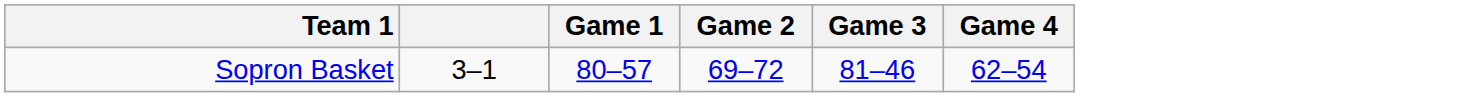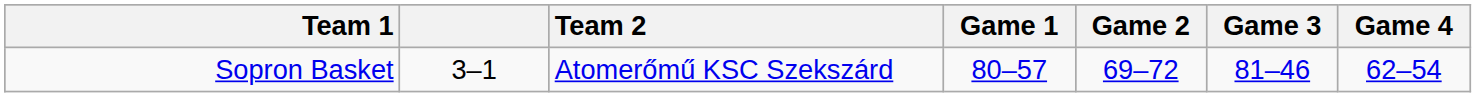+ column: Team 2 | Atomerőmű KSC Szekszárd
